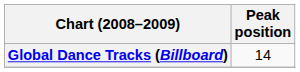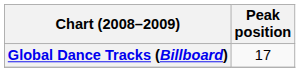Global Dance Tracks (Billboard) | Peak position: 14 -> 17
